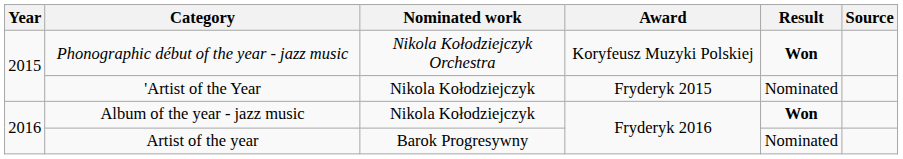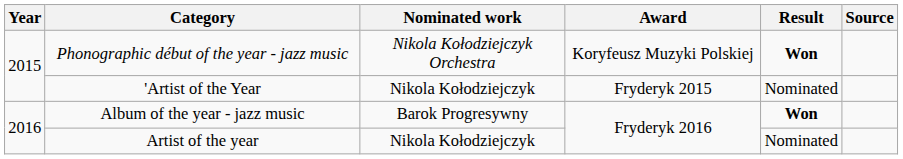Album of the year - jazz music | Nominated work: Nikola Kołodziejczyk -> Barok Progresywny
Artist of the year | Nominated work: Barok Progresywny -> Nikola Kołodziejczyk
